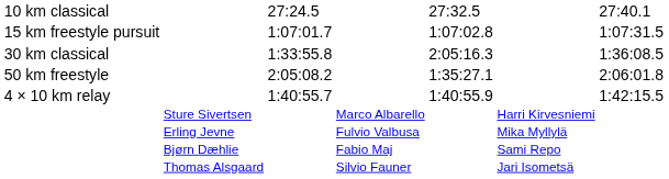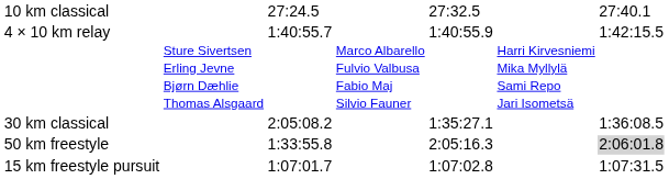rows swapped: 15 km freestyle pursuit <-> 4 × 10 km relay
30 km classical | column 3: 1:33:55.8 -> 2:05:08.2
30 km classical | column 5: 2:05:16.3 -> 1:35:27.1
50 km freestyle | column 3: 2:05:08.2 -> 1:33:55.8
50 km freestyle | column 5: 1:35:27.1 -> 2:05:16.3
50 km freestyle | column 7: no background -> lightgrey background
